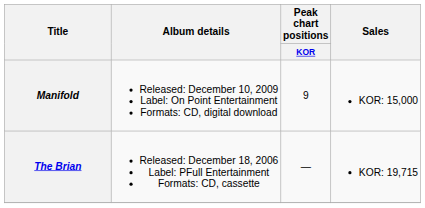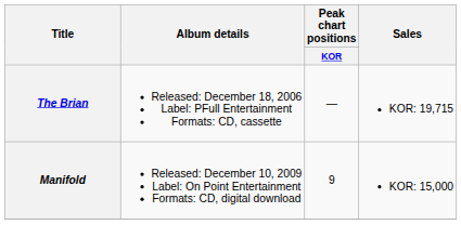rows swapped: The Brian <-> Manifold
